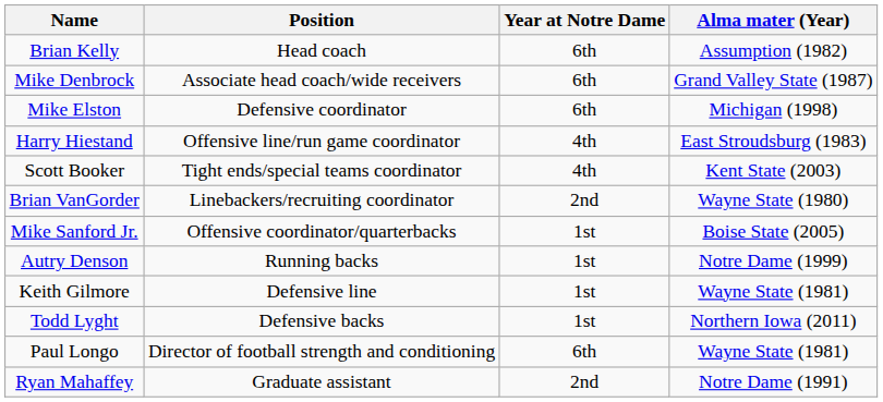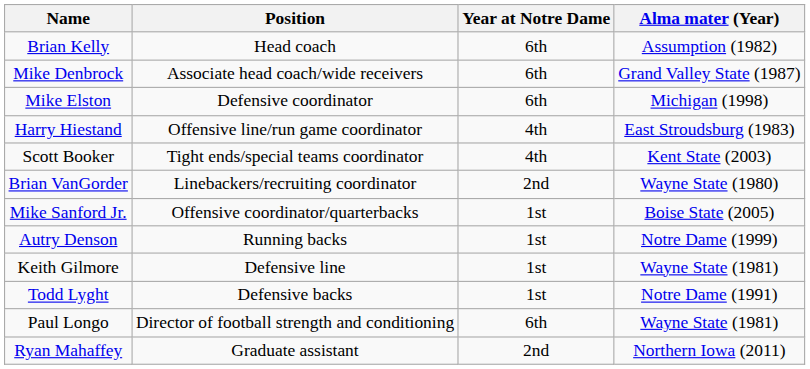Todd Lyght | Alma mater (Year): Northern Iowa (2011) -> Notre Dame (1991)
Ryan Mahaffey | Alma mater (Year): Notre Dame (1991) -> Northern Iowa (2011)
